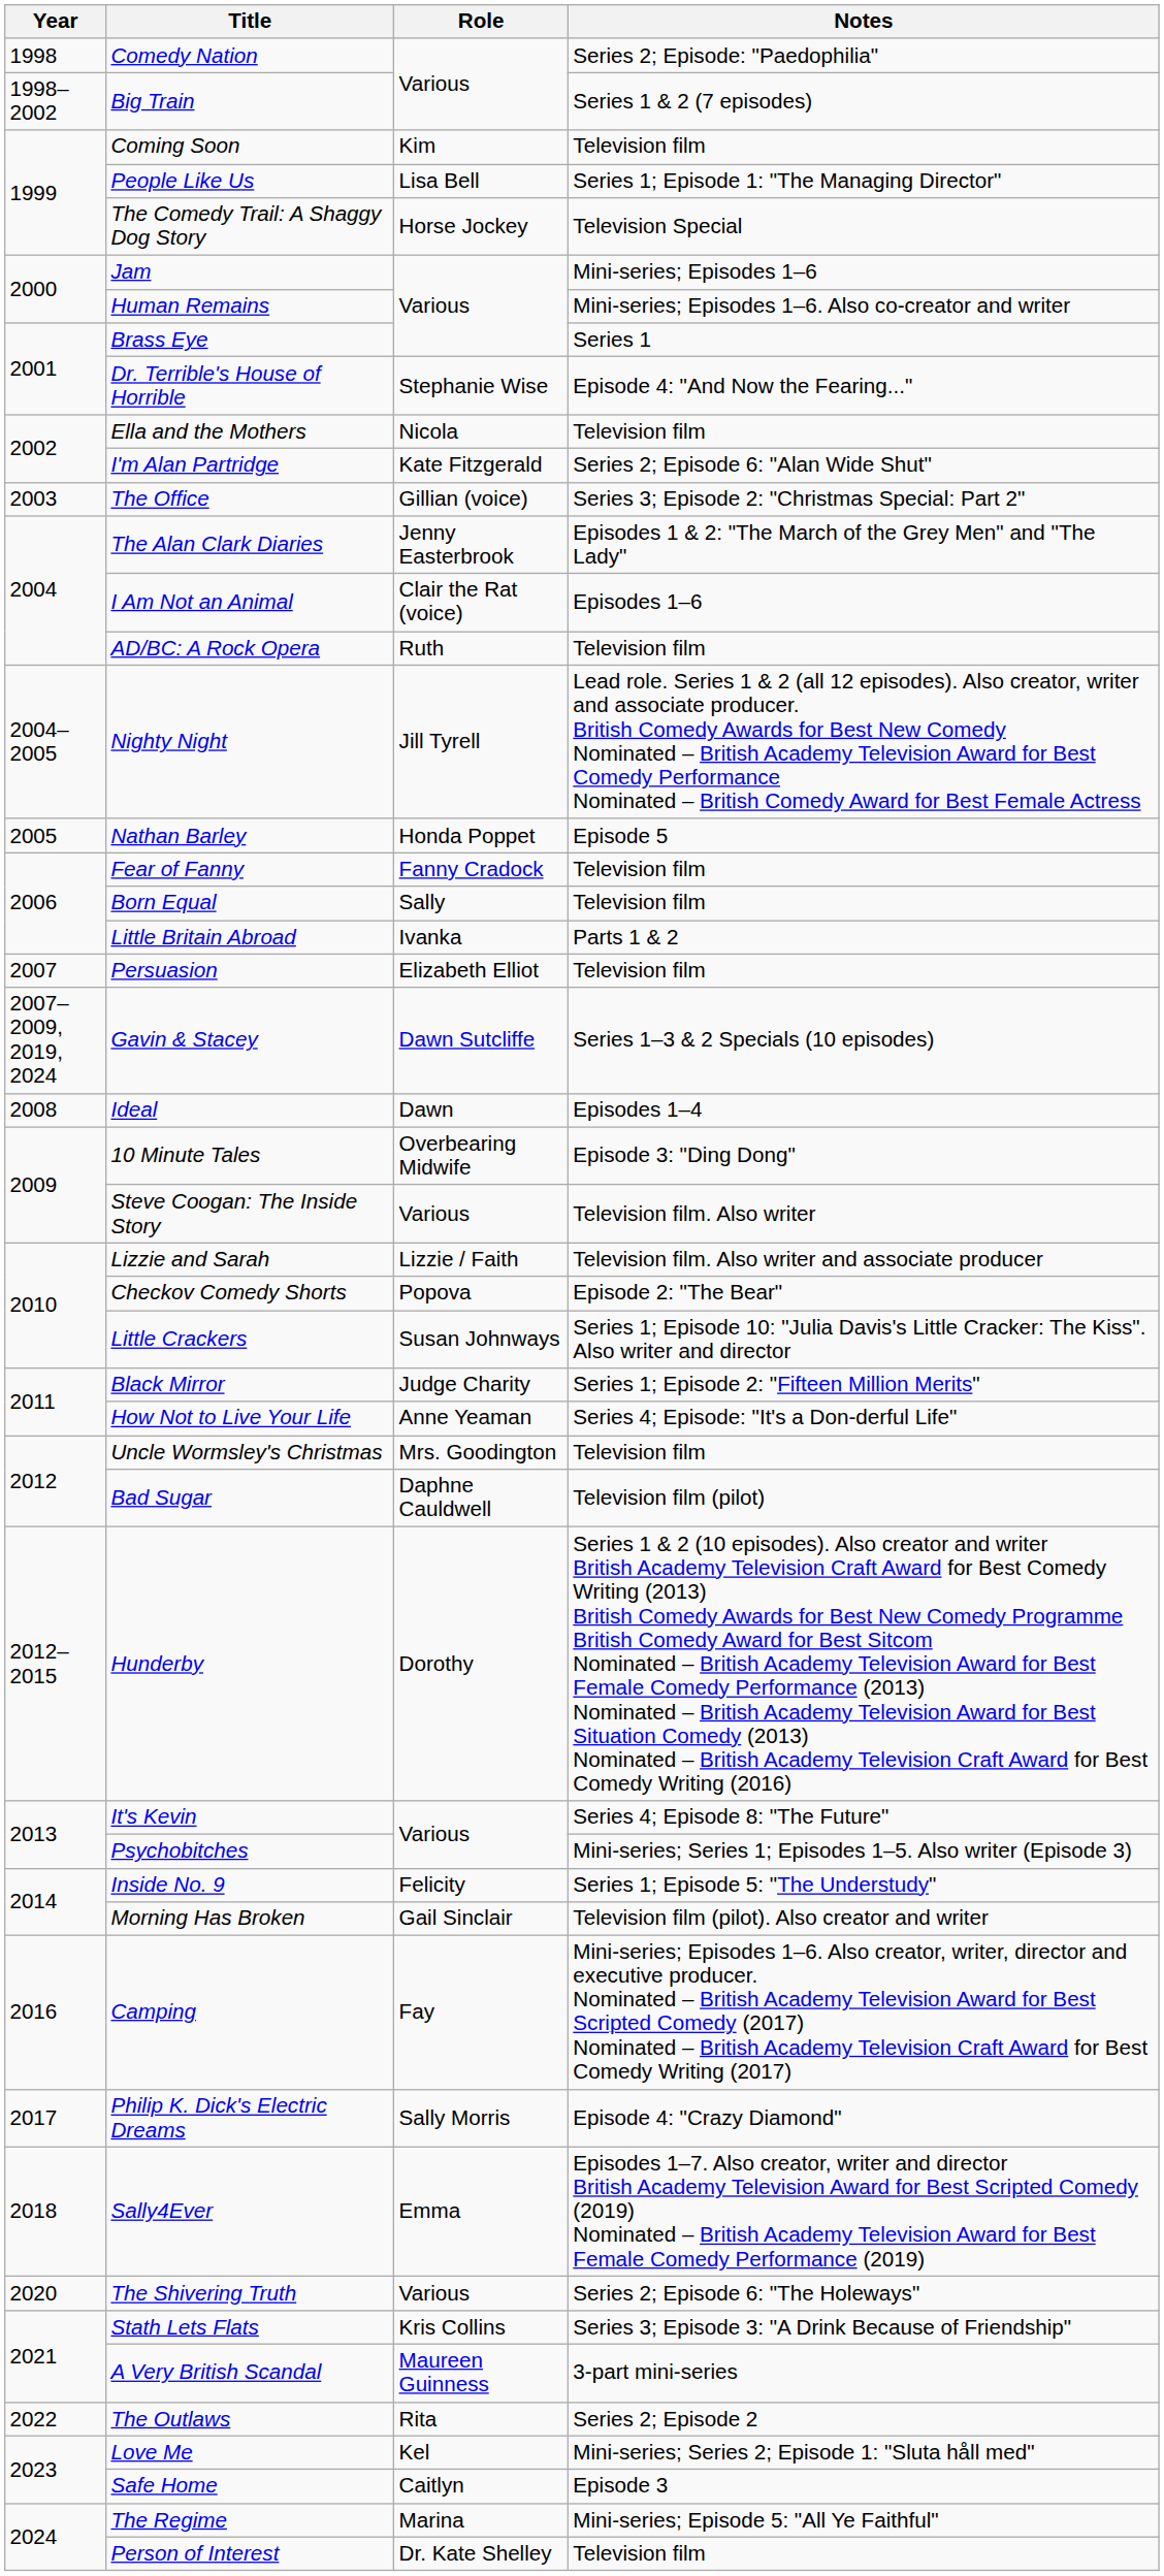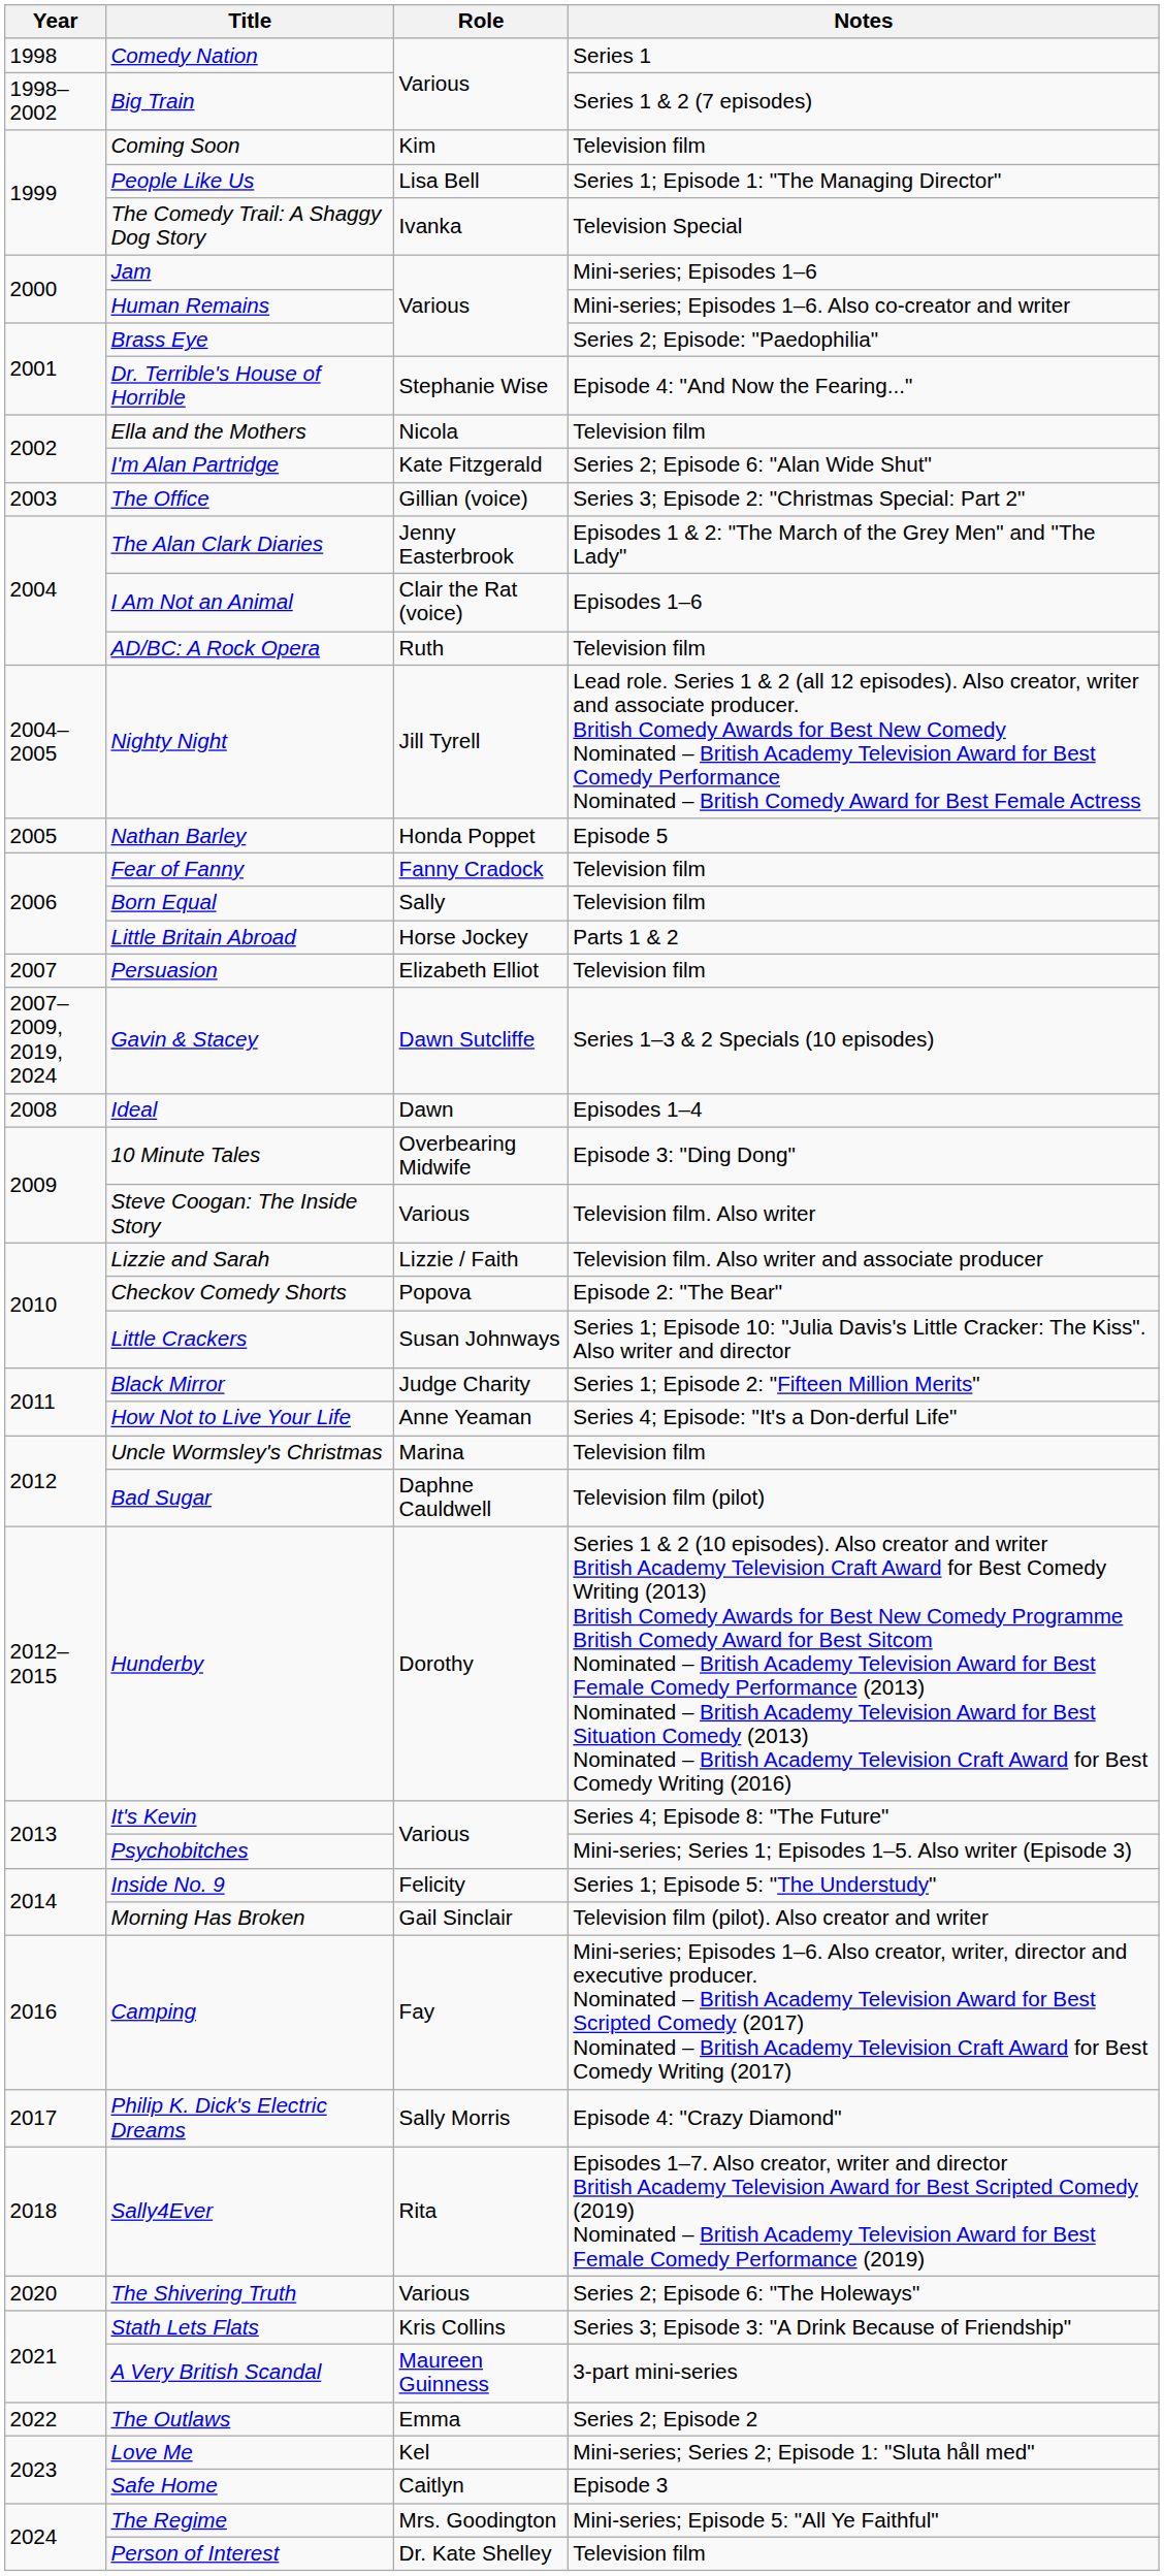Comedy Nation | Notes: Series 2; Episode: "Paedophilia" -> Series 1
The Comedy Trail: A Shaggy Dog Story | Role: Horse Jockey -> Ivanka
Brass Eye | Notes: Series 1 -> Series 2; Episode: "Paedophilia"
Little Britain Abroad | Role: Ivanka -> Horse Jockey
Uncle Wormsley's Christmas | Role: Mrs. Goodington -> Marina
Sally4Ever | Role: Emma -> Rita
The Outlaws | Role: Rita -> Emma
The Regime | Role: Marina -> Mrs. Goodington
